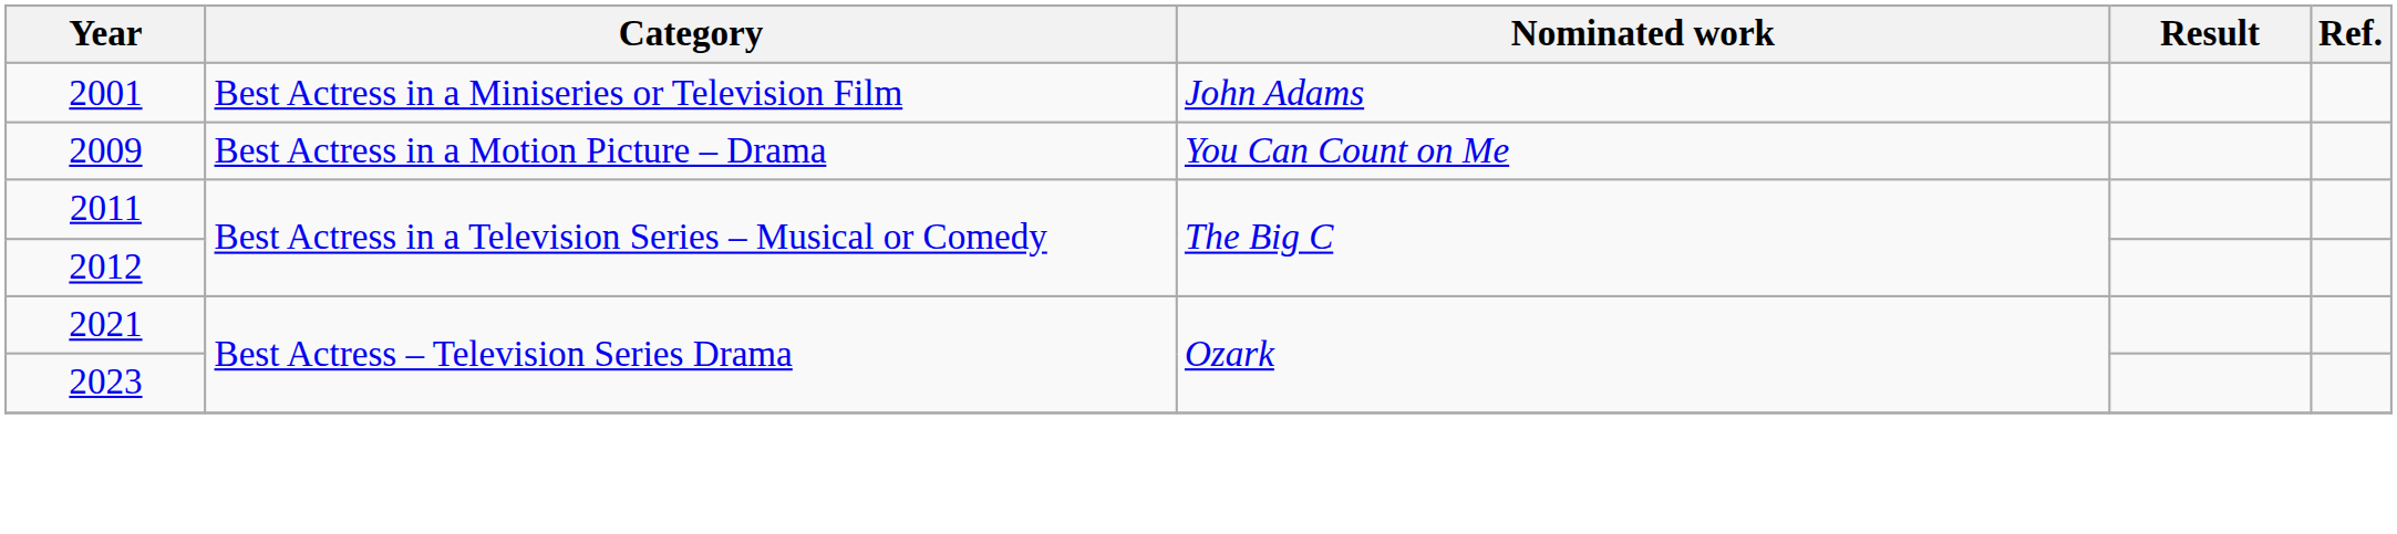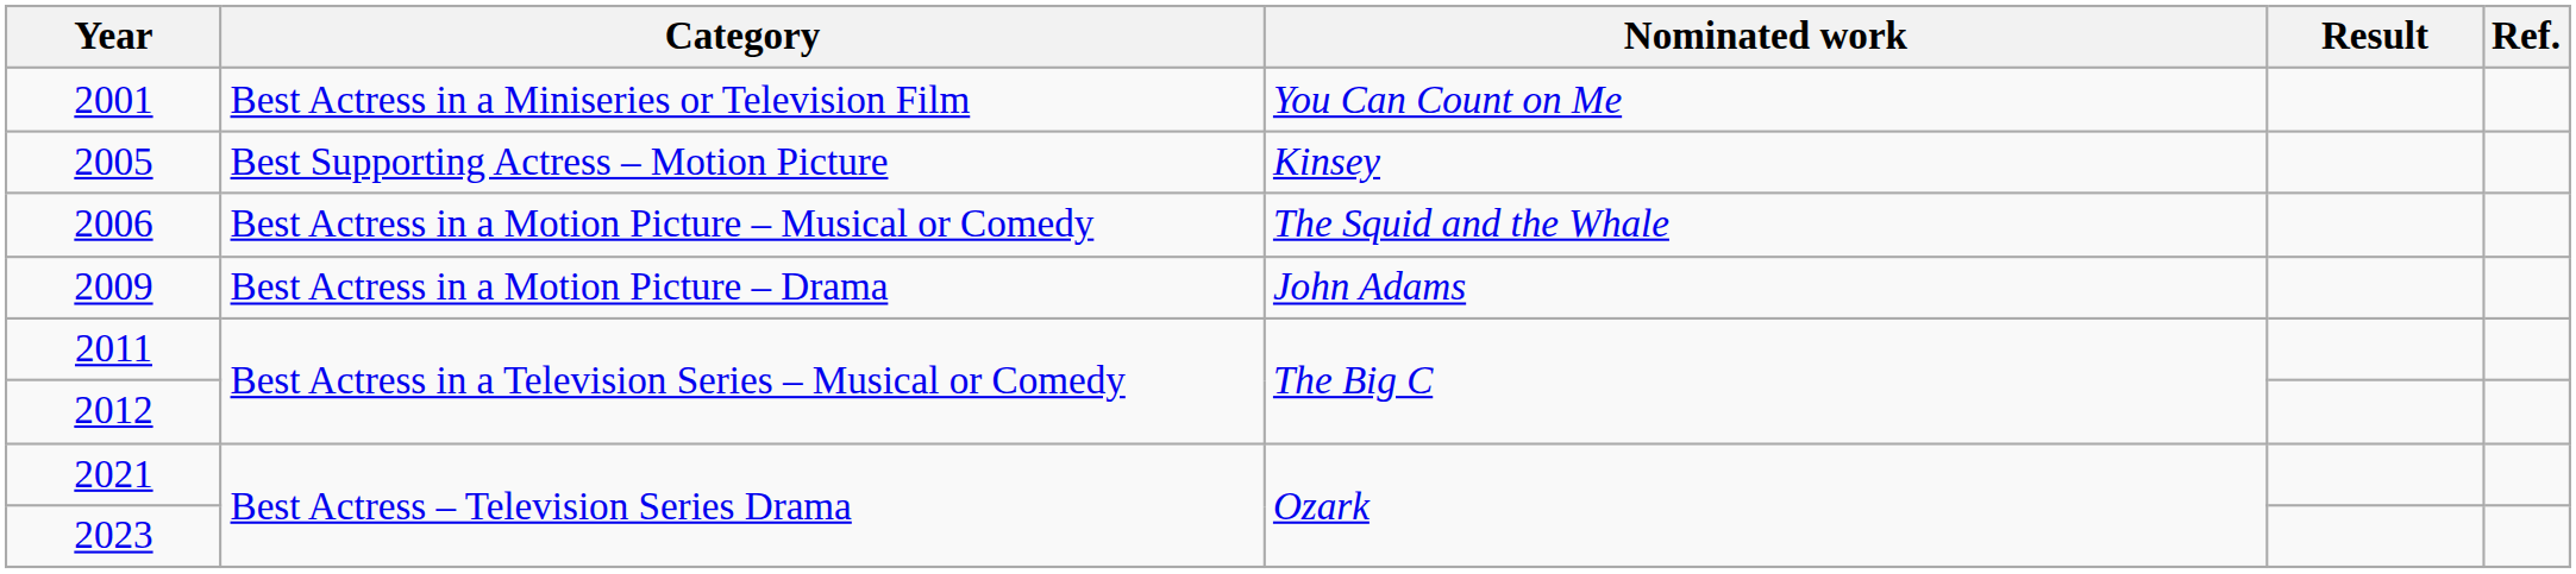2001 | Nominated work: John Adams -> You Can Count on Me
+ row: 2005 | Best Supporting Actress – Motion Picture | Kinsey
+ row: 2006 | Best Actress in a Motion Picture – Musical or Comedy | The Squid and the Whale
2009 | Nominated work: You Can Count on Me -> John Adams
